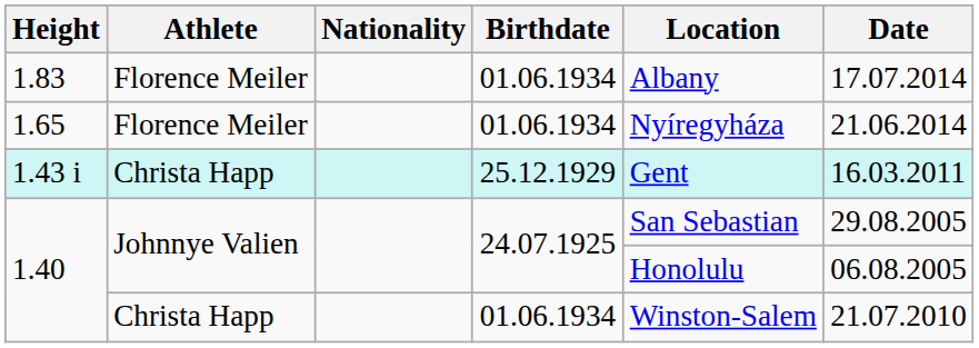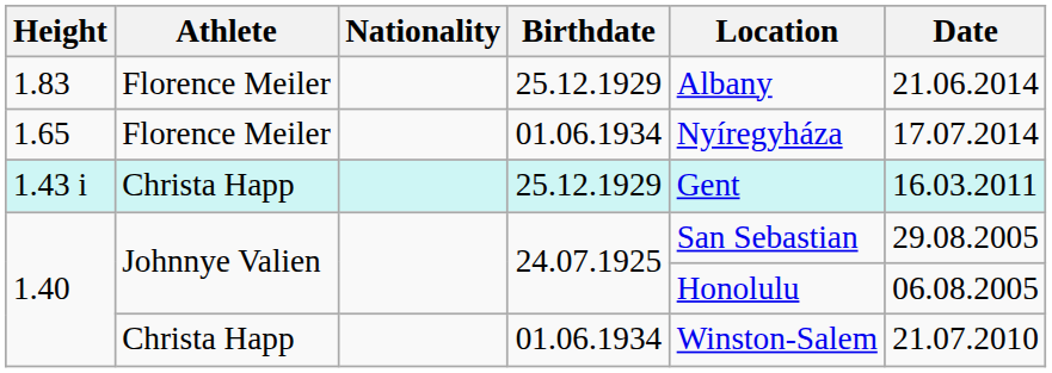1.83 | Birthdate: 01.06.1934 -> 25.12.1929
1.83 | Date: 17.07.2014 -> 21.06.2014
1.65 | Date: 21.06.2014 -> 17.07.2014
